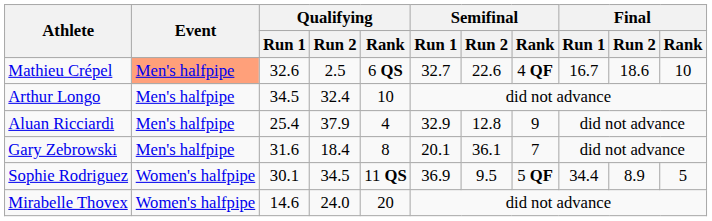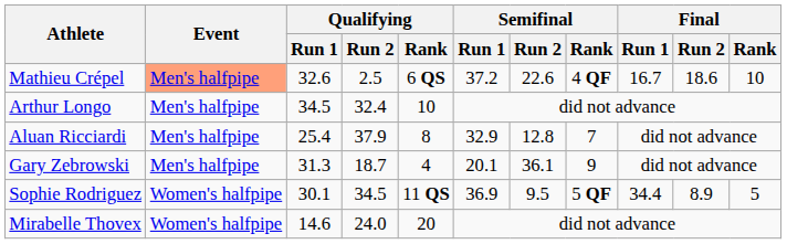Mathieu Crépel | Semifinal / Run 1: 32.7 -> 37.2
Aluan Ricciardi | Qualifying / Rank: 4 -> 8
Aluan Ricciardi | Semifinal / Rank: 9 -> 7
Gary Zebrowski | Qualifying / Run 1: 31.6 -> 31.3
Gary Zebrowski | Qualifying / Run 2: 18.4 -> 18.7
Gary Zebrowski | Qualifying / Rank: 8 -> 4
Gary Zebrowski | Semifinal / Rank: 7 -> 9
